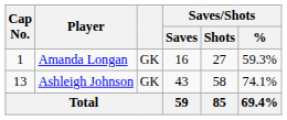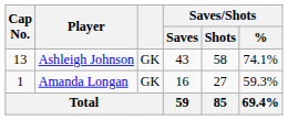rows swapped: Amanda Longan <-> Ashleigh Johnson
